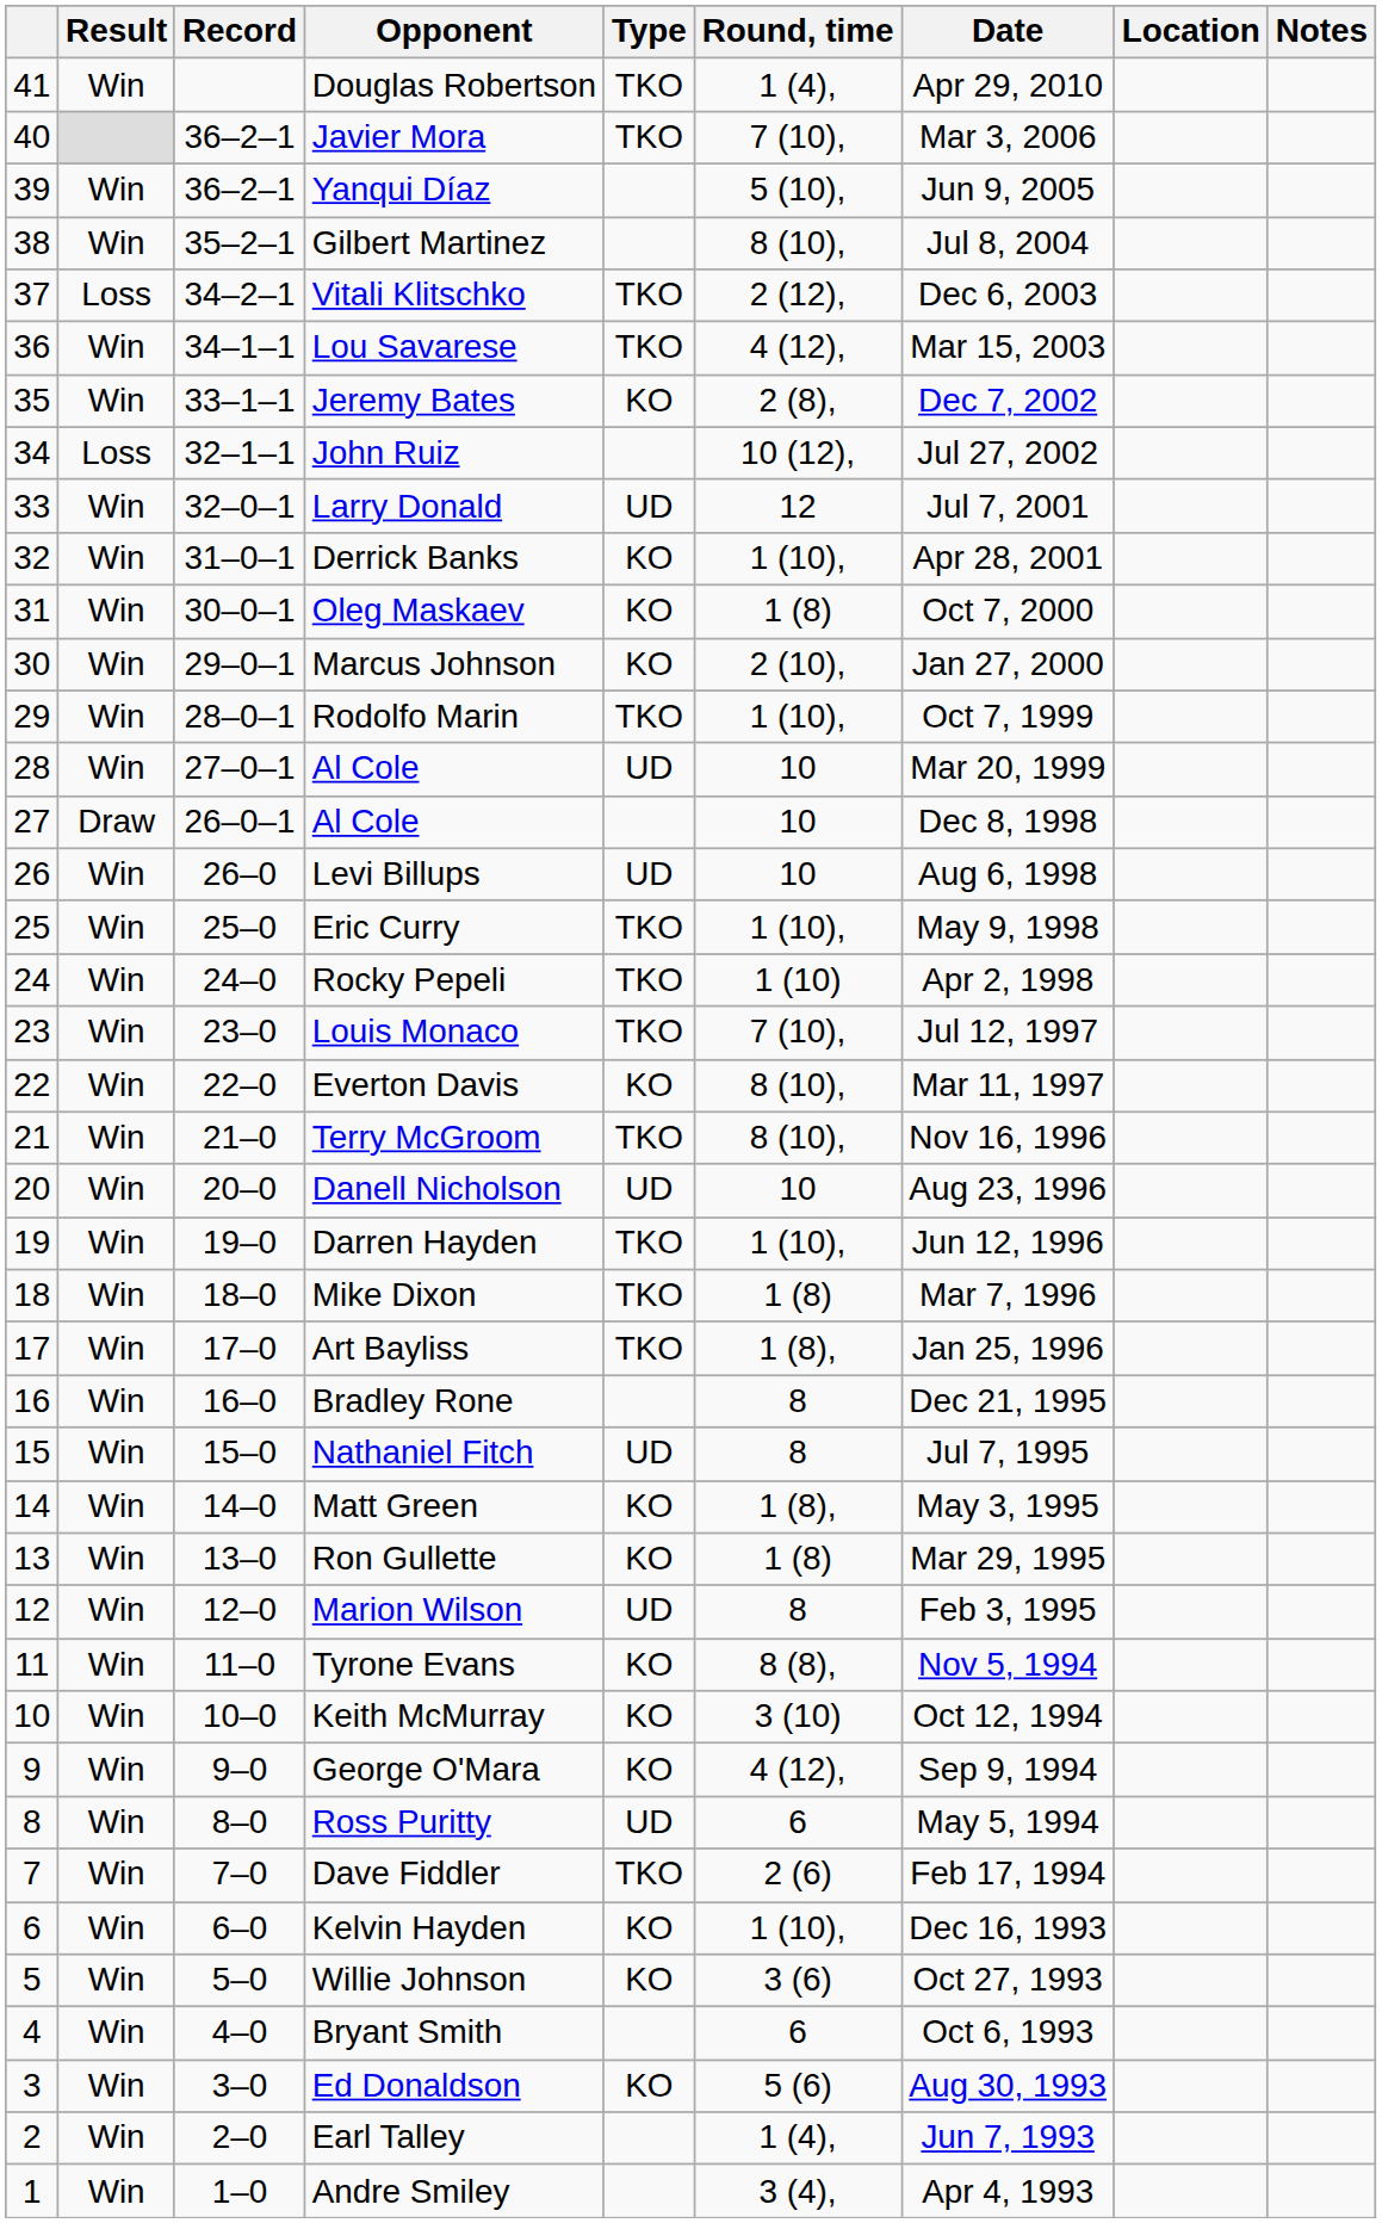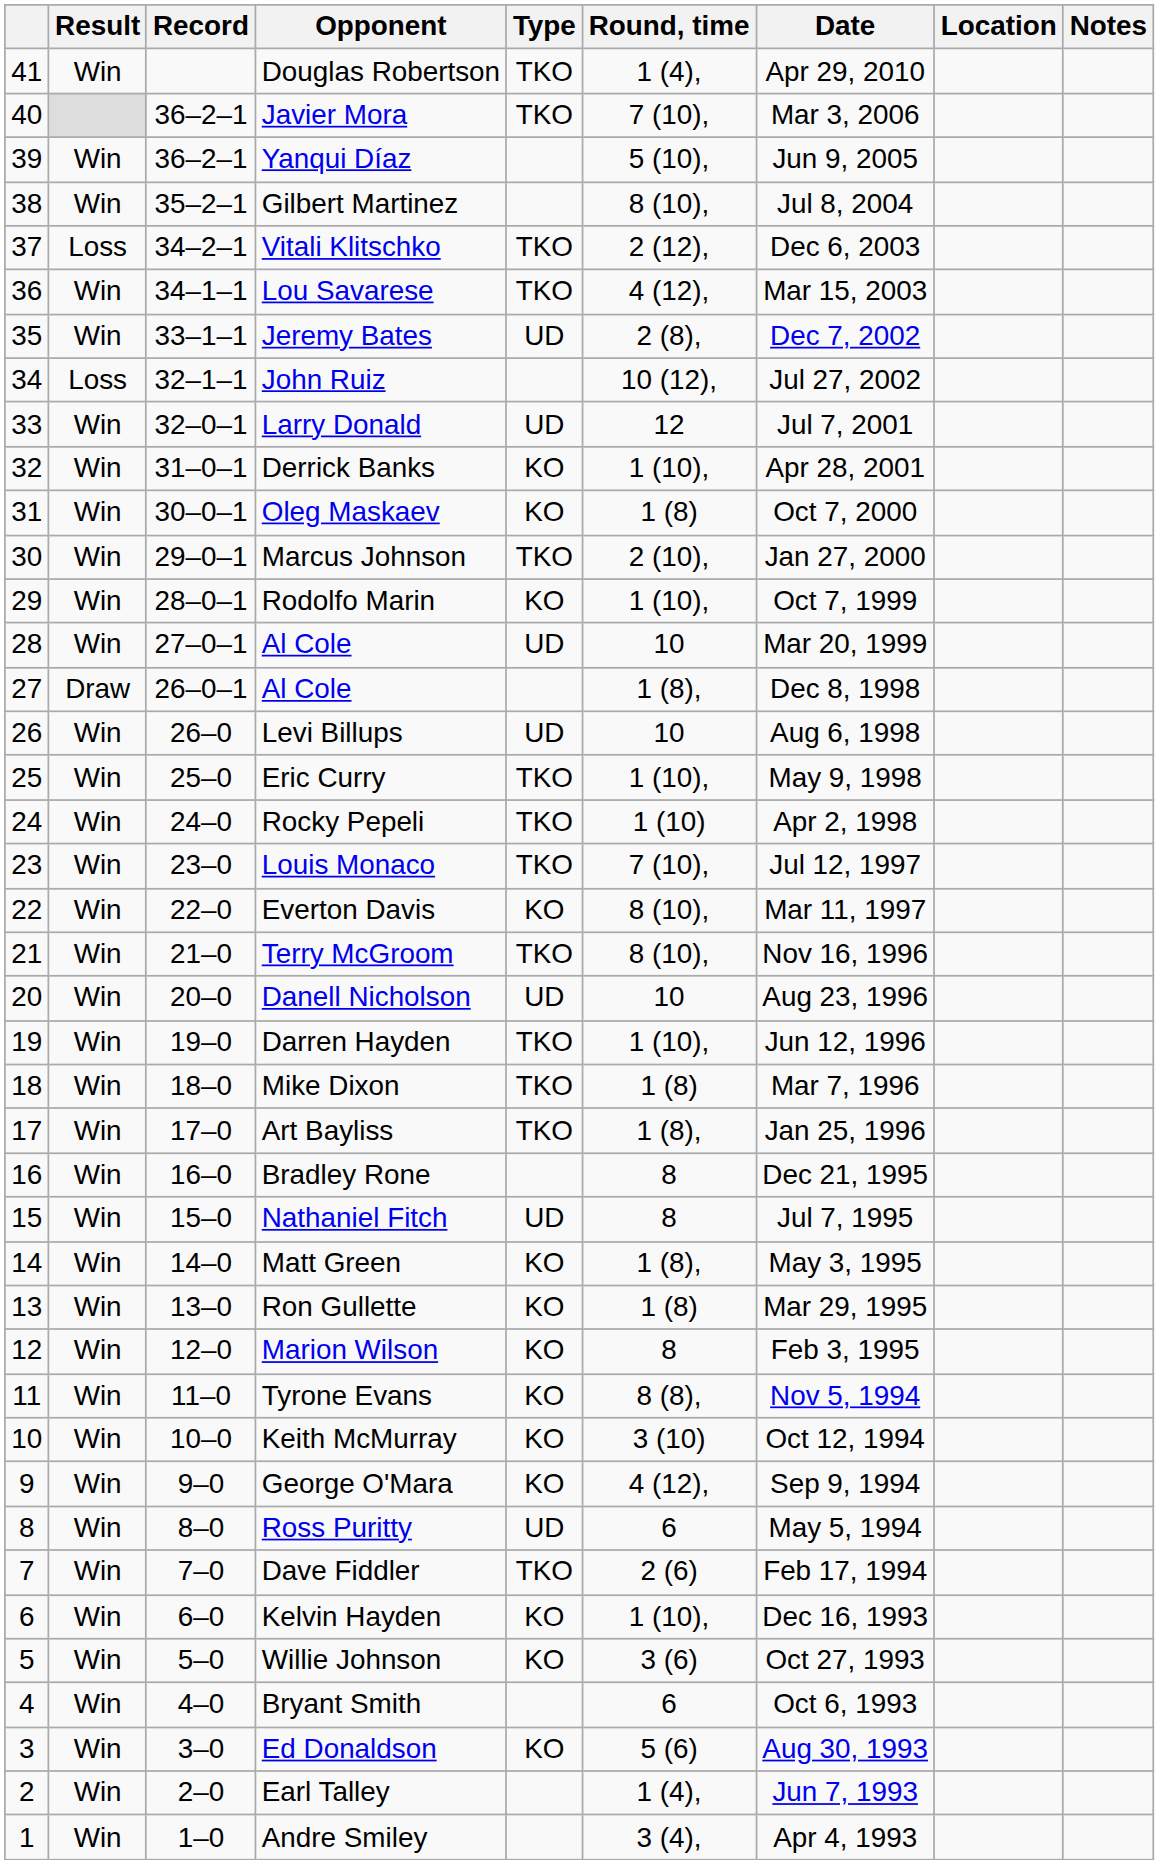Jeremy Bates | Type: KO -> UD
Marcus Johnson | Type: KO -> TKO
Rodolfo Marin | Type: TKO -> KO
27 / Al Cole | Round, time: 10 -> 1 (8),
Marion Wilson | Type: UD -> KO
